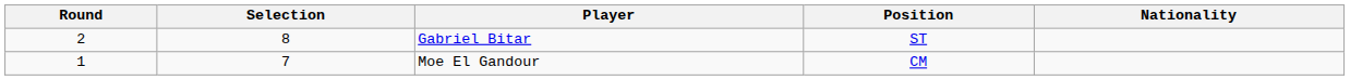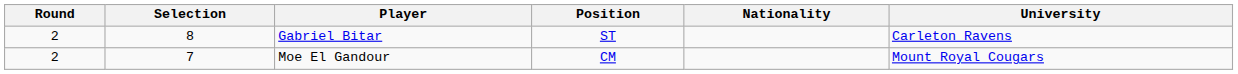+ column: University | Carleton Ravens | Mount Royal Cougars
Moe El Gandour | Round: 1 -> 2
